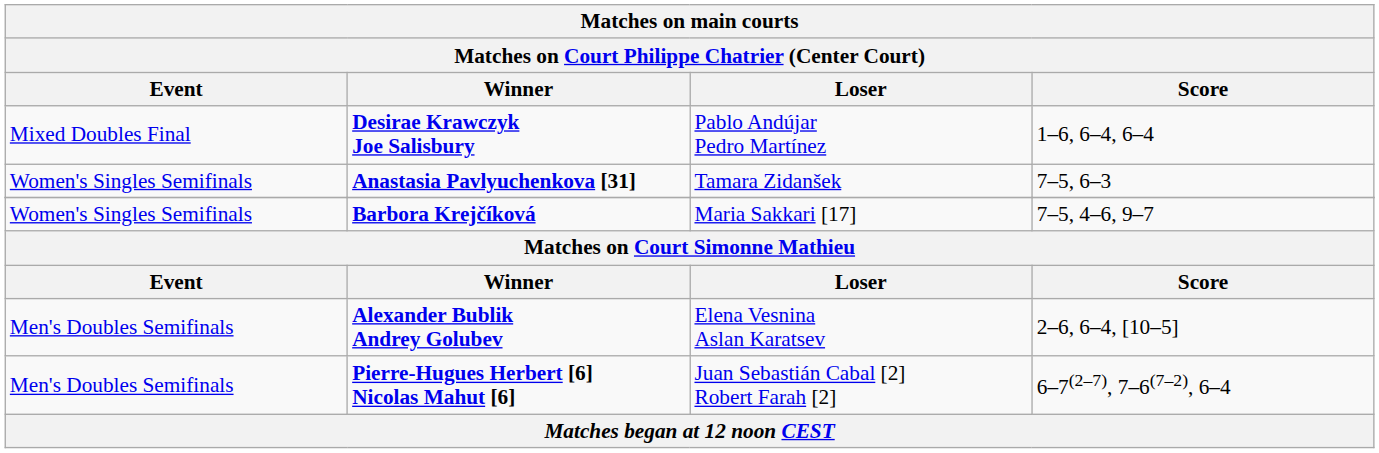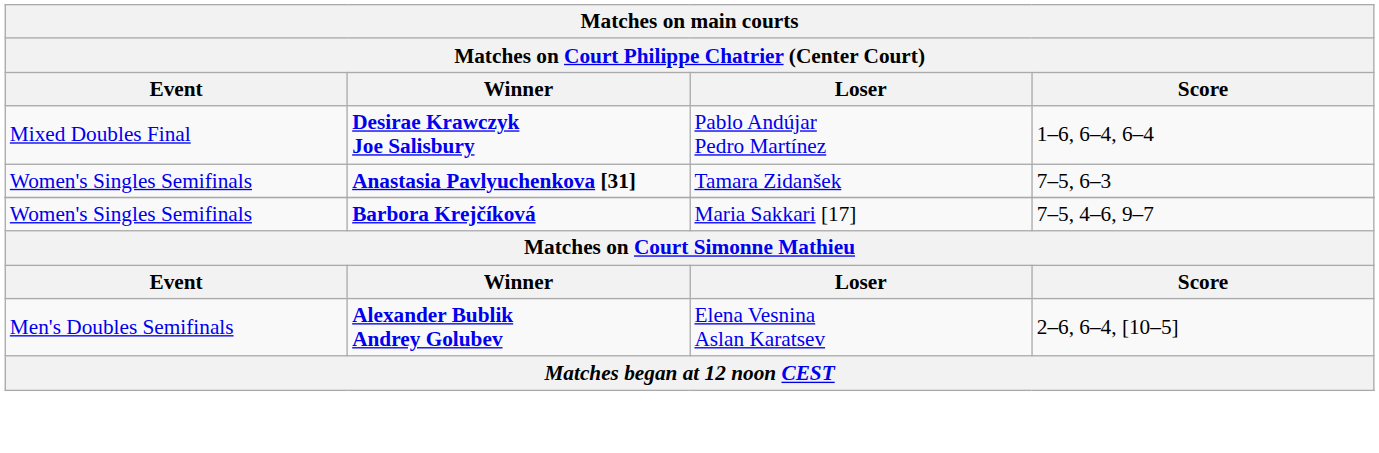- row: Men's Doubles Semifinals | Pierre-Hugues Herbert [6] Nicolas Mahut [6] | Juan Sebastián Cabal [2] Robert Farah [2] | 6–7(2–7), 7–6(7–2), 6–4
